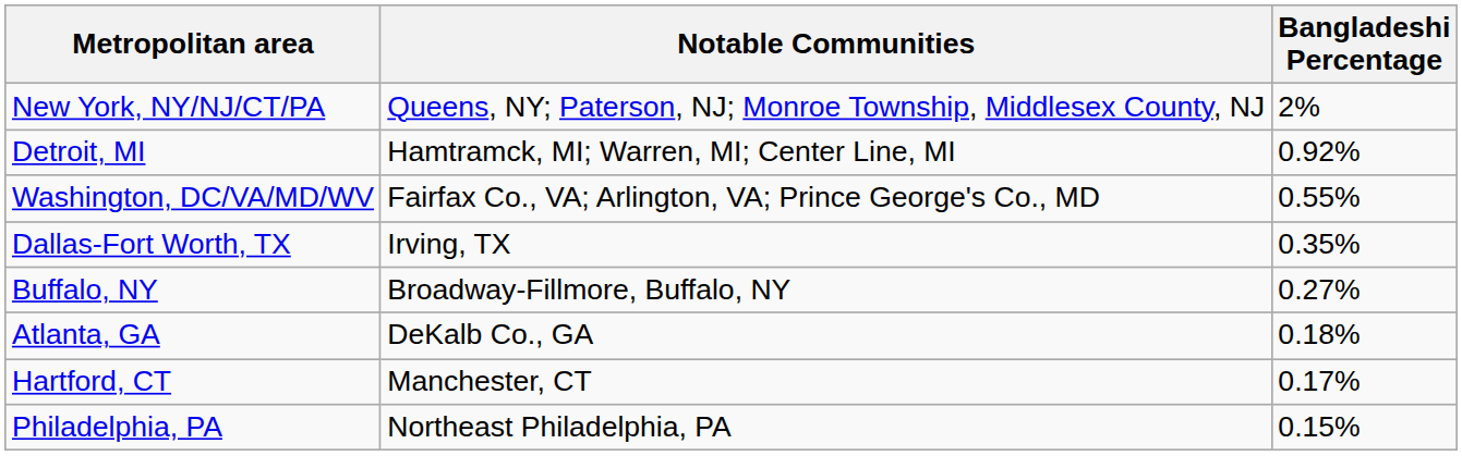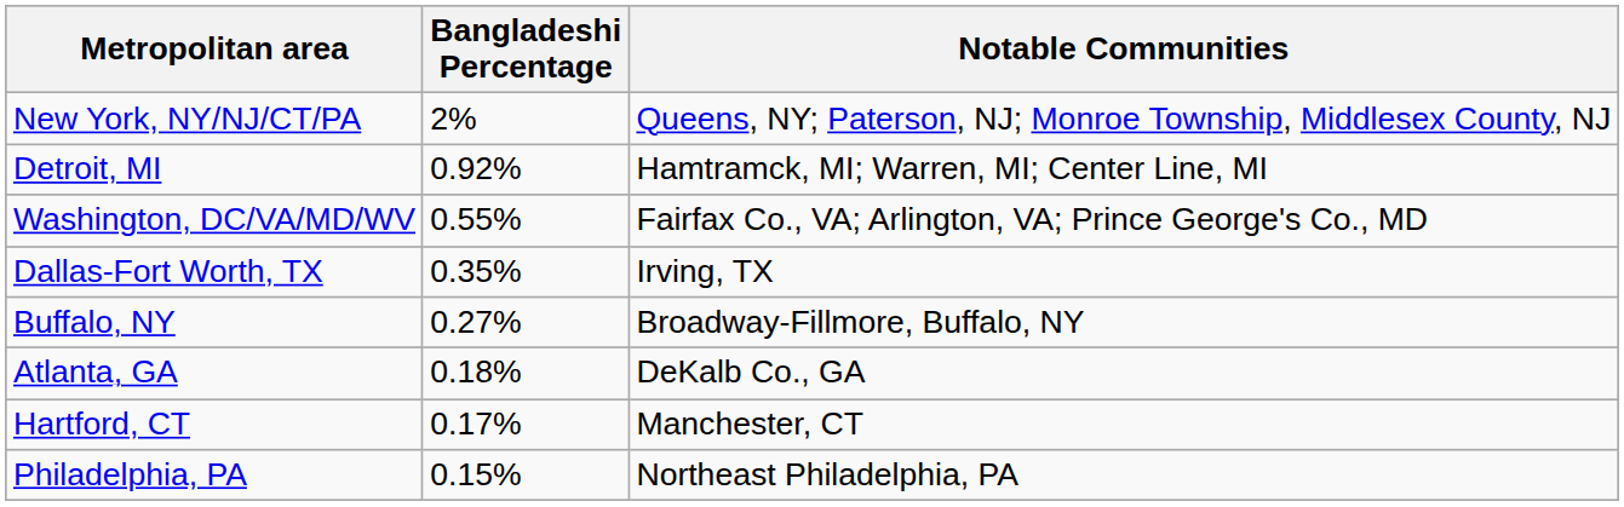columns swapped: Bangladeshi Percentage <-> Notable Communities
